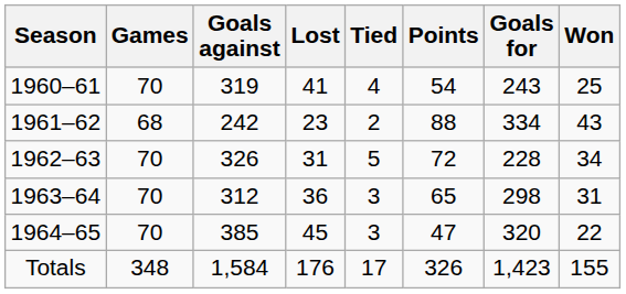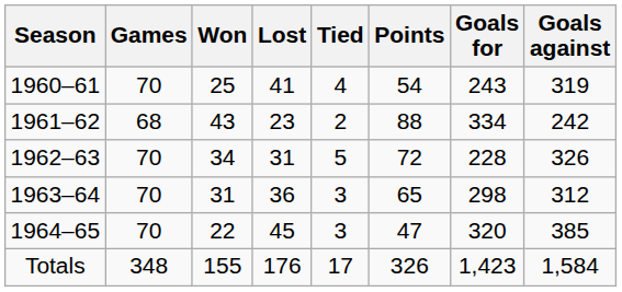columns swapped: Won <-> Goals against
